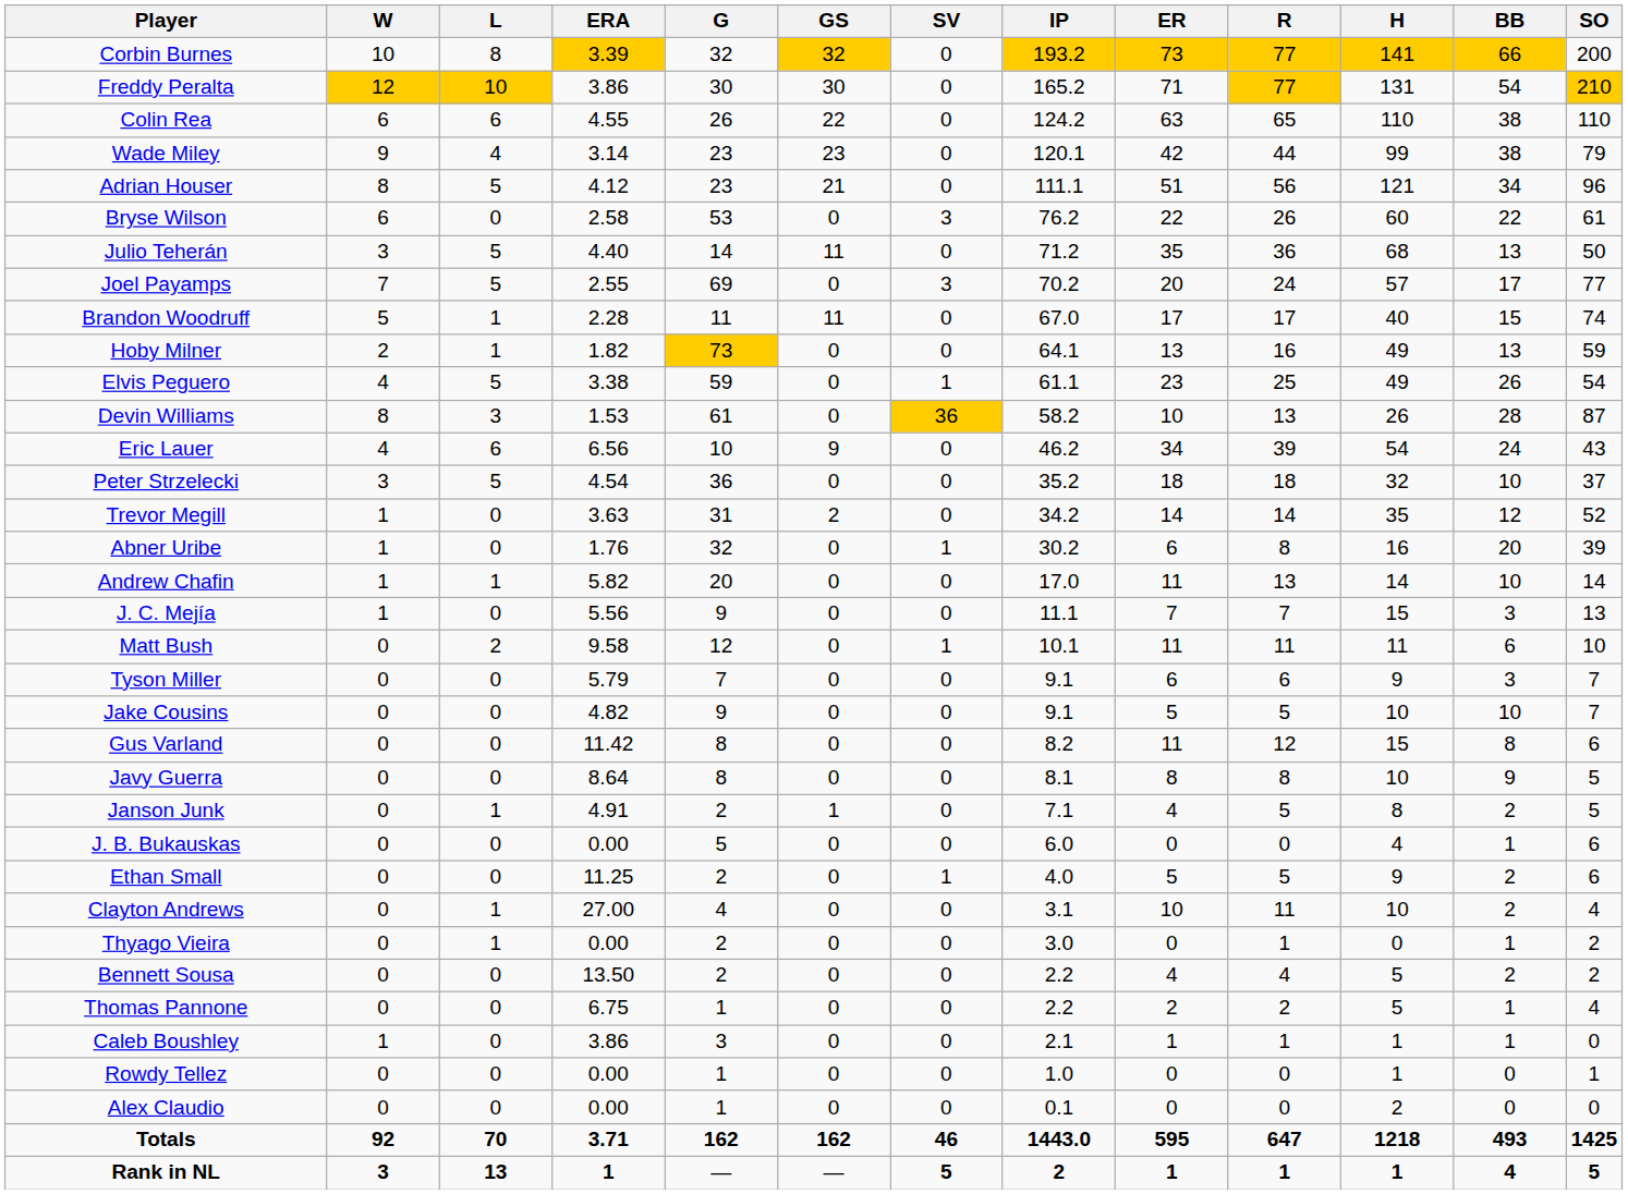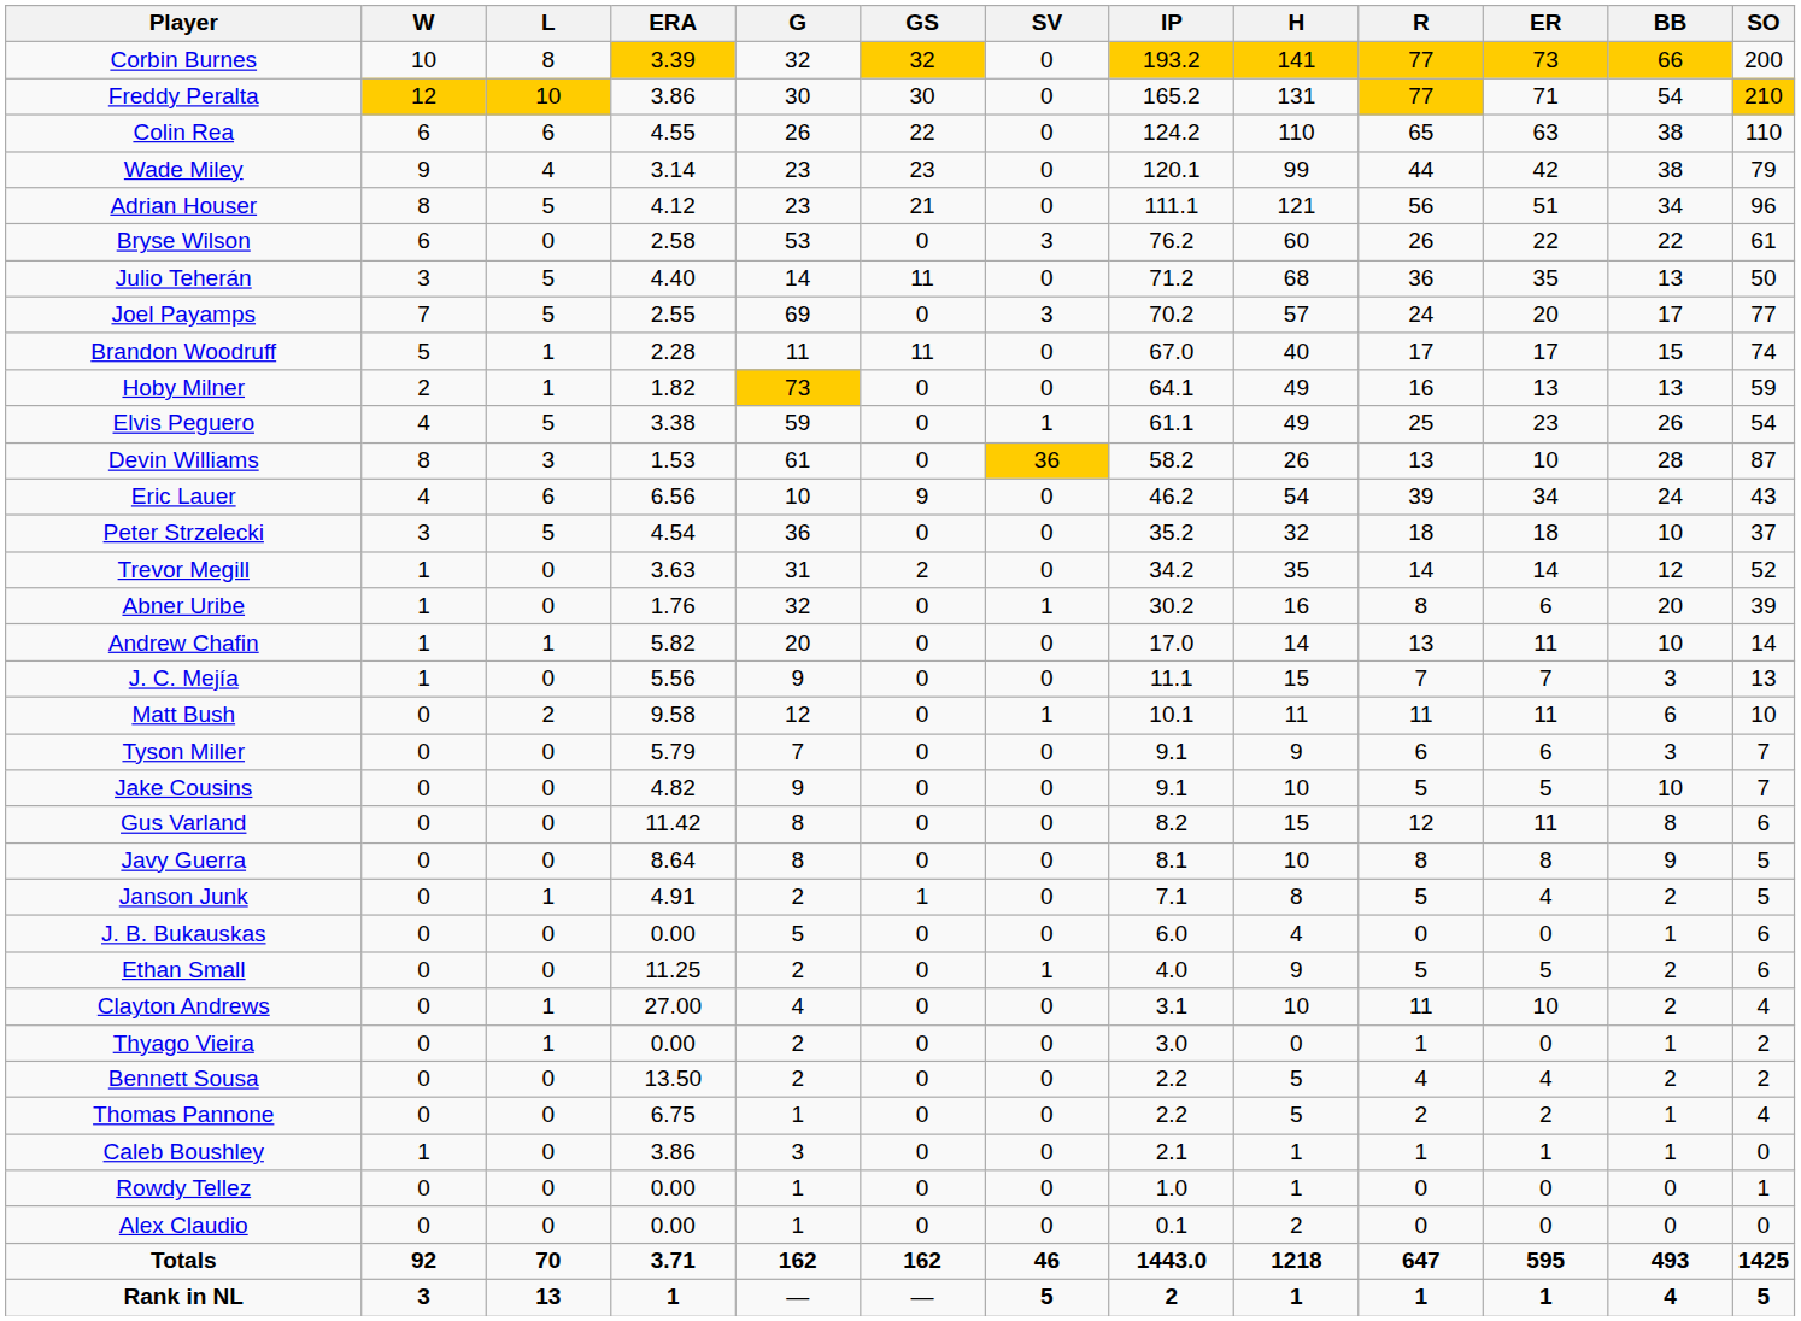columns swapped: H <-> ER
